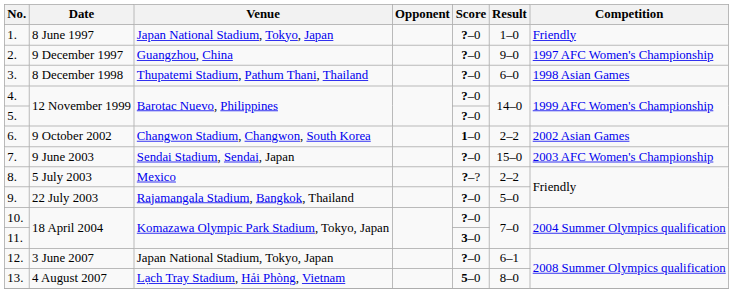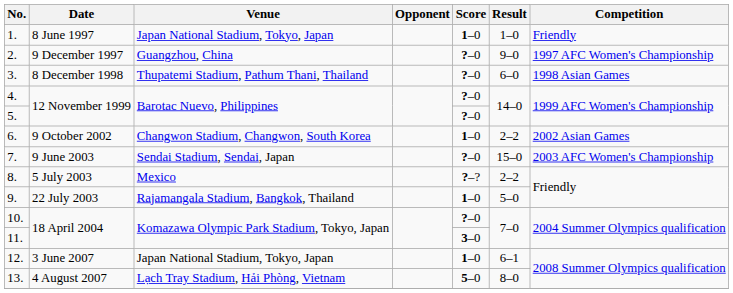1. | Score: ?–0 -> 1–0
9. | Score: ?–0 -> 1–0
12. | Score: ?–0 -> 1–0
